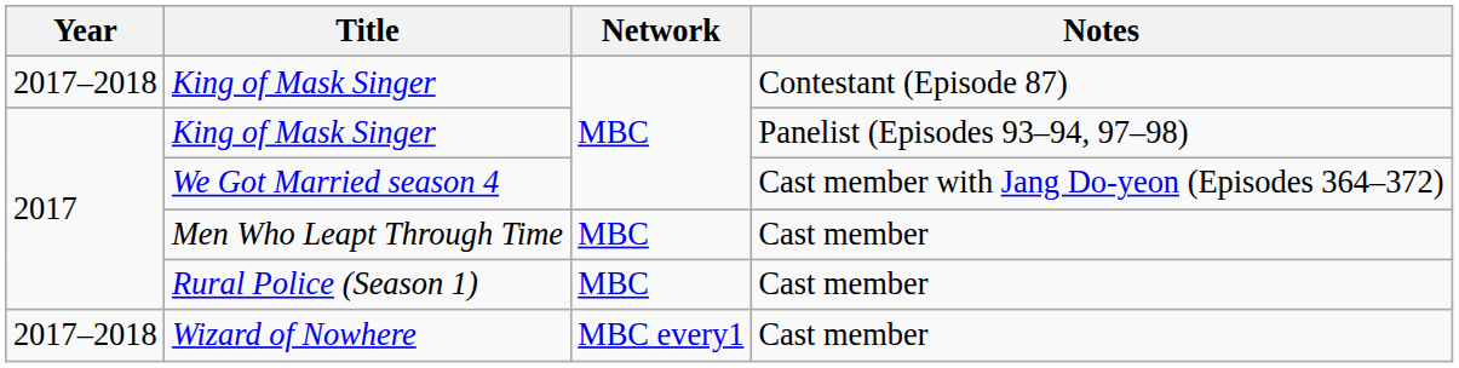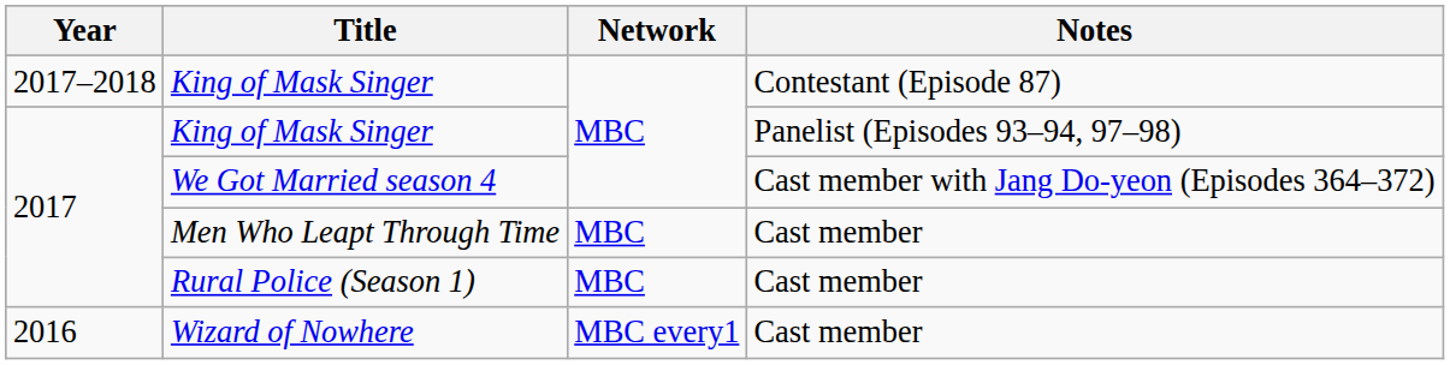Wizard of Nowhere | Year: 2017–2018 -> 2016
